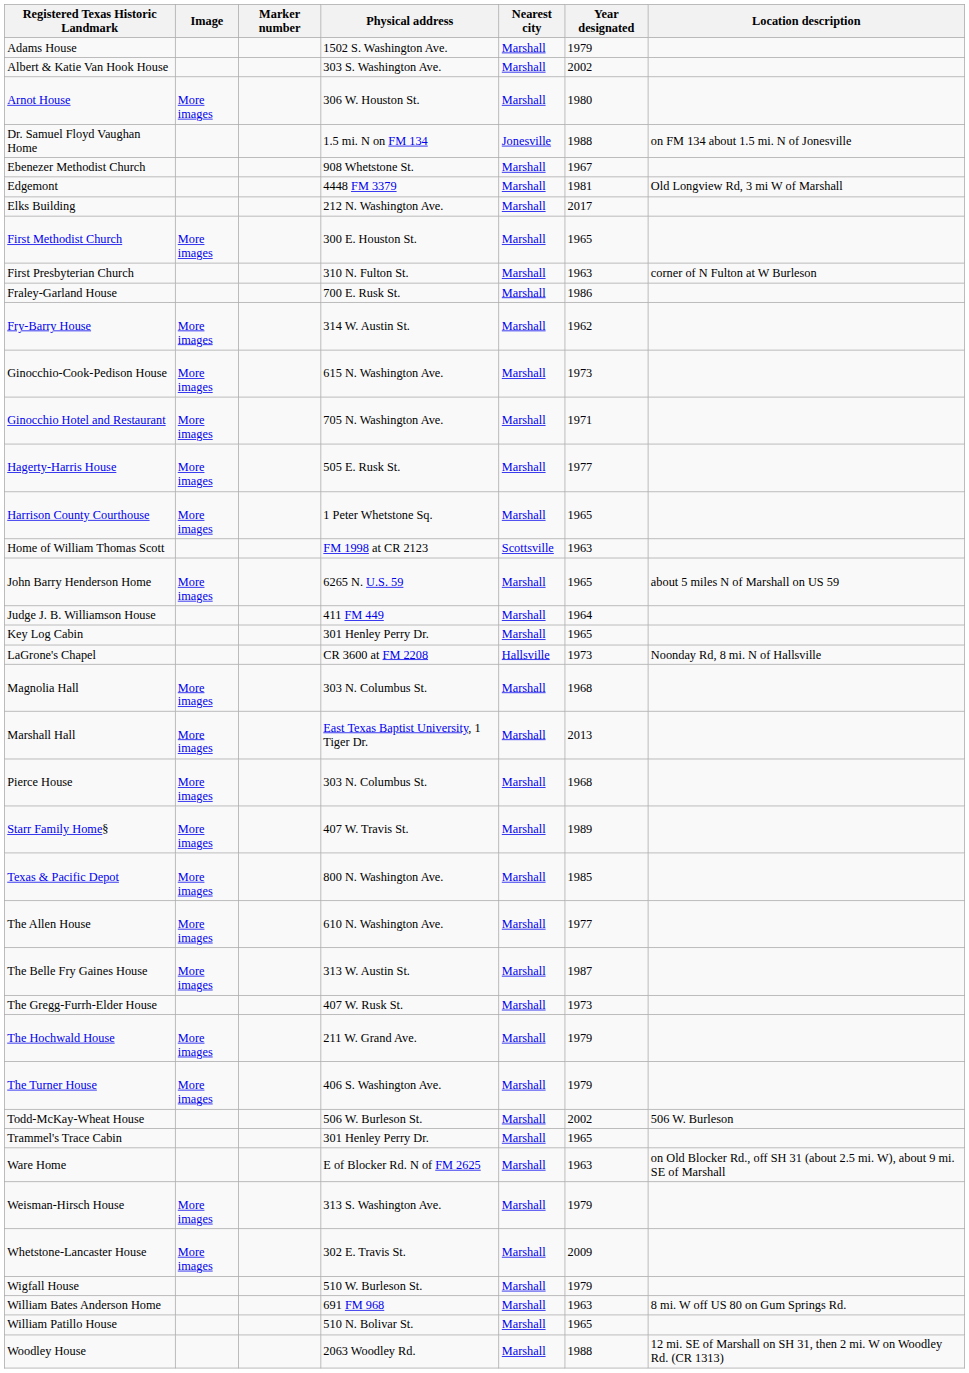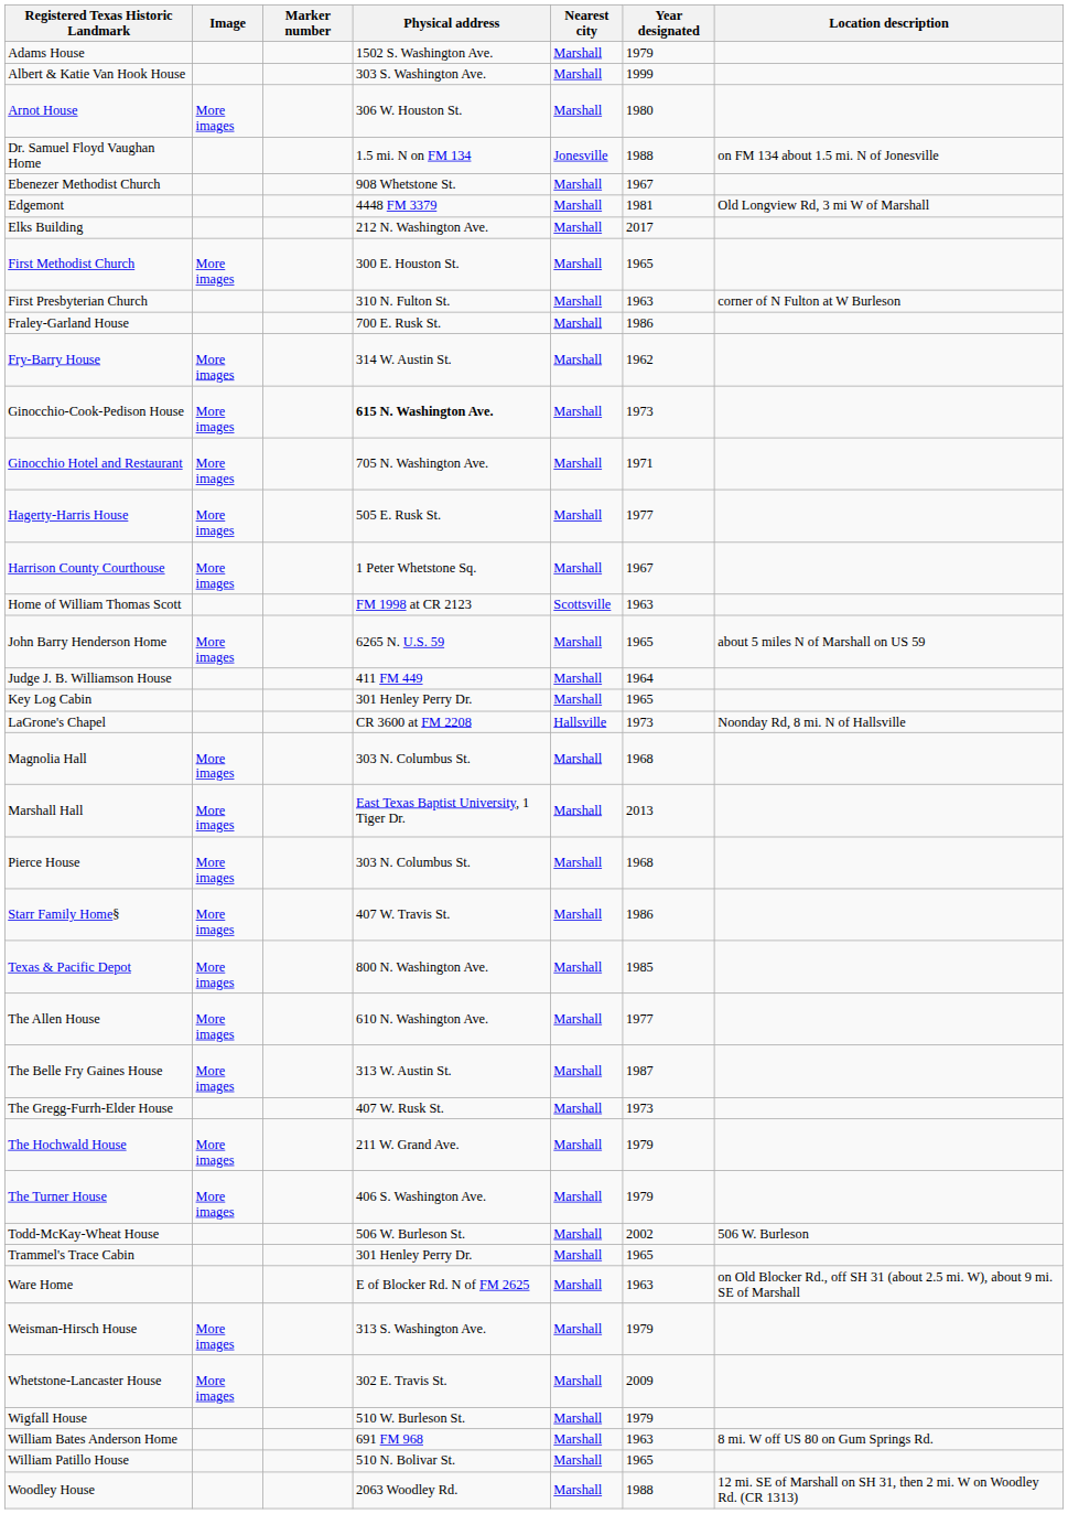Albert & Katie Van Hook House | Year designated: 2002 -> 1999
Ginocchio-Cook-Pedison House | Physical address: normal -> bold
Harrison County Courthouse | Year designated: 1965 -> 1967
Starr Family Home§ | Year designated: 1989 -> 1986
